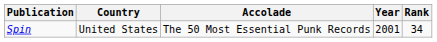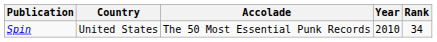Spin | Year: 2001 -> 2010
